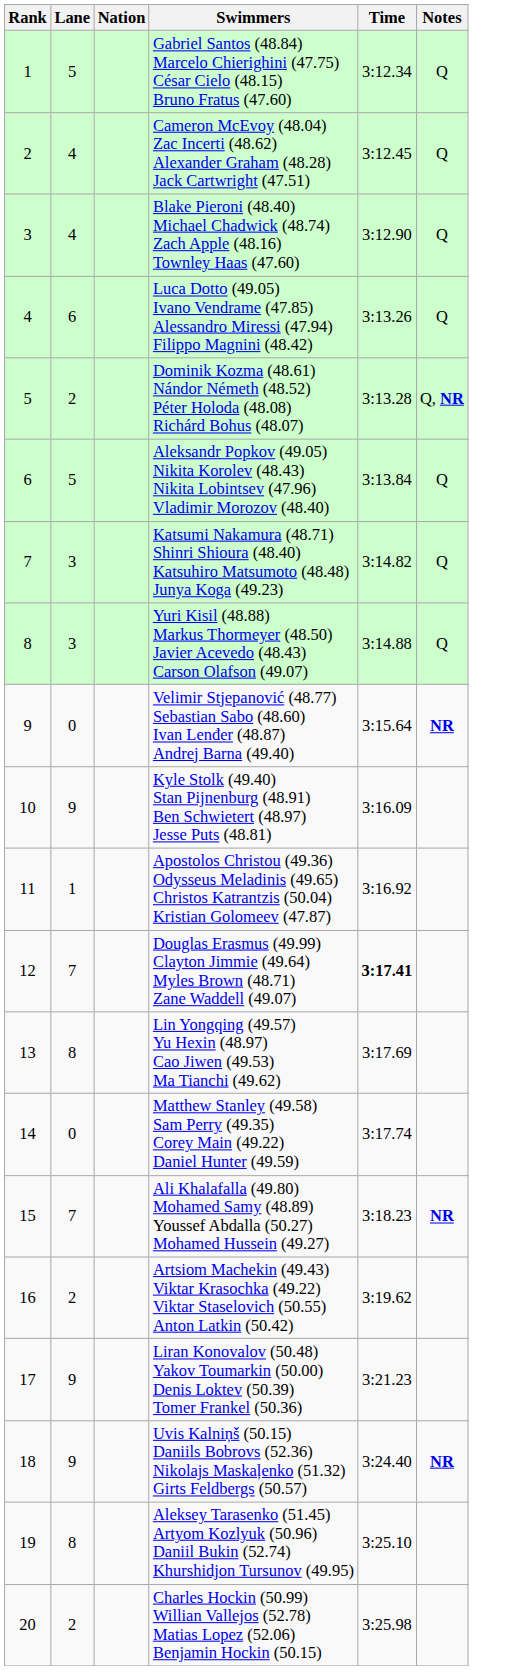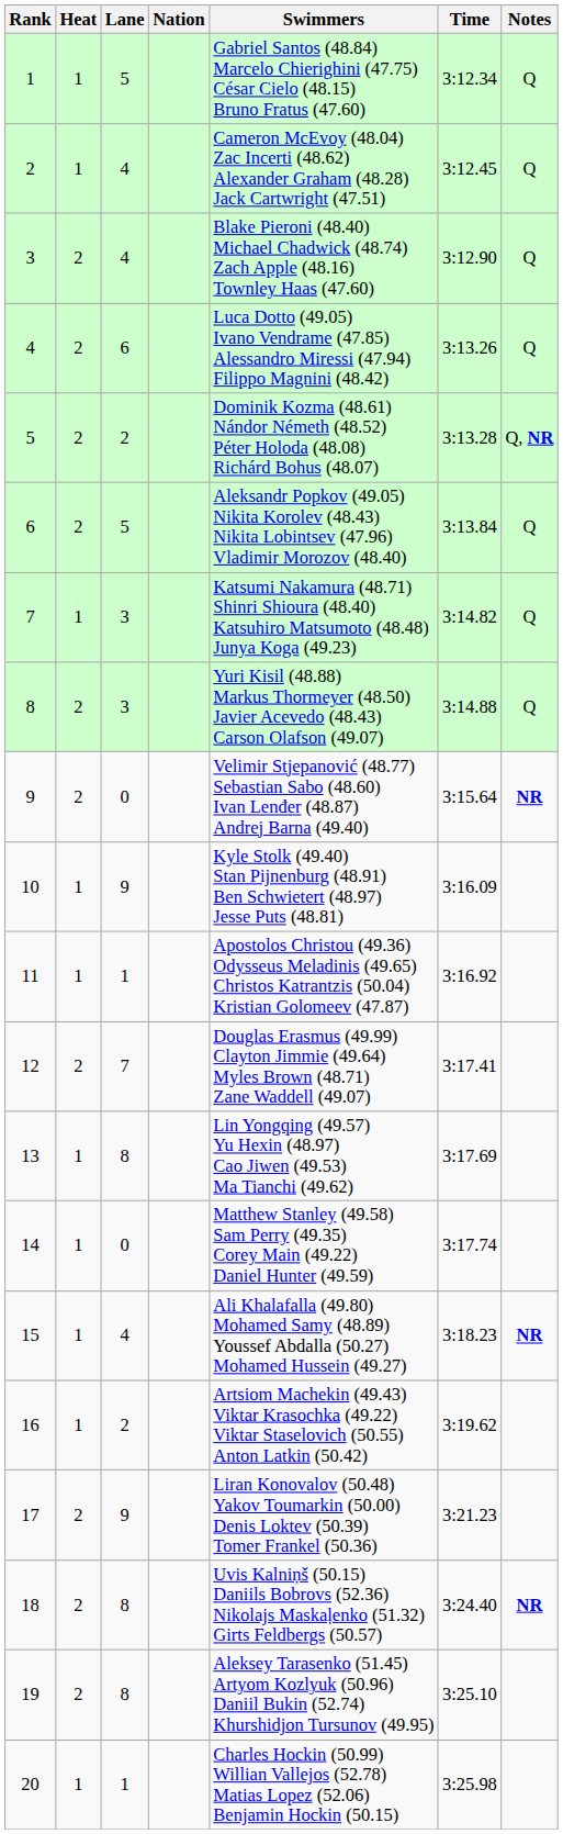+ column: Heat | 1 | 1 | 2 | 2 | 2 | 2 | 1 | 2 | 2 | 1 | 1 | 2 | 1 | 1 | 1 | 1 | 2 | 2 | 2 | 1
12 | Time: bold -> normal
15 | Lane: 7 -> 4
18 | Lane: 9 -> 8
20 | Lane: 2 -> 1
